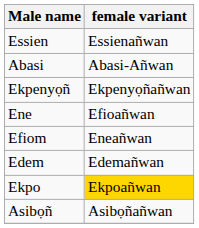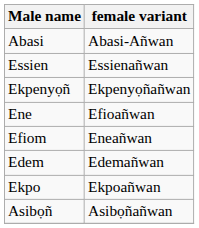rows swapped: Essien <-> Abasi
Ekpo | female variant: gold background -> no background
